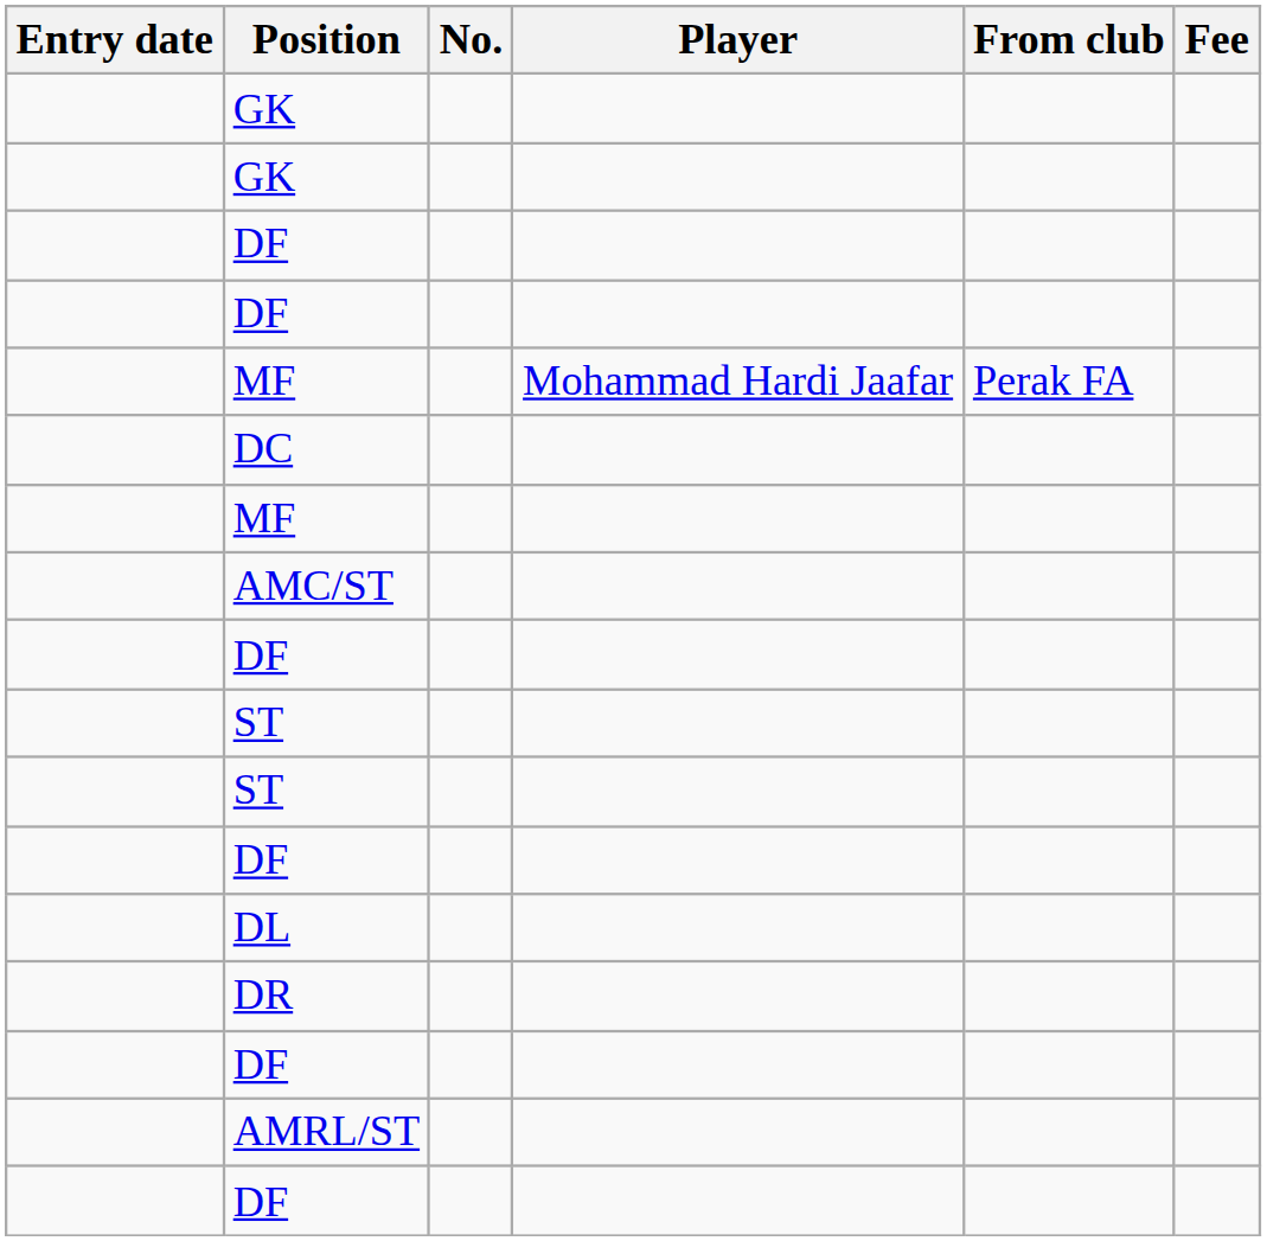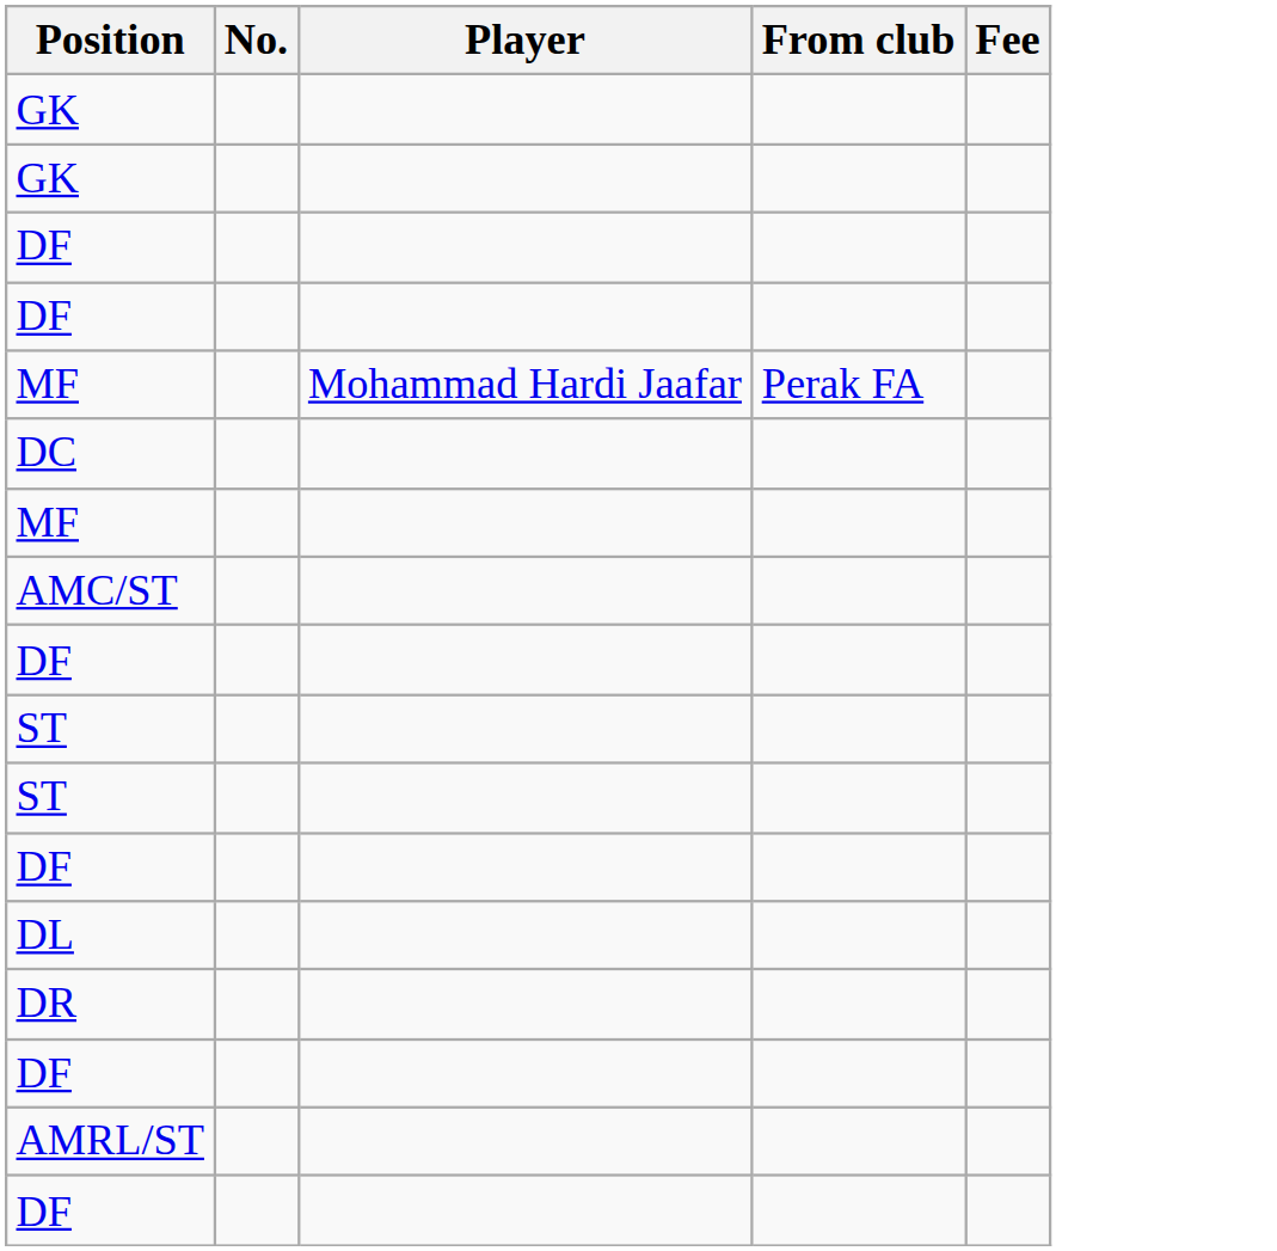- column: Entry date
